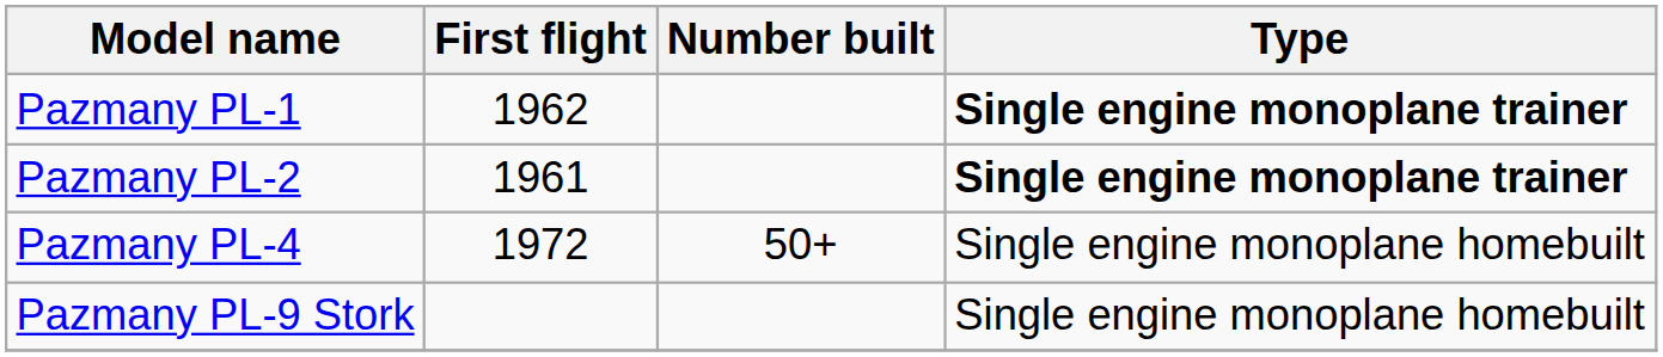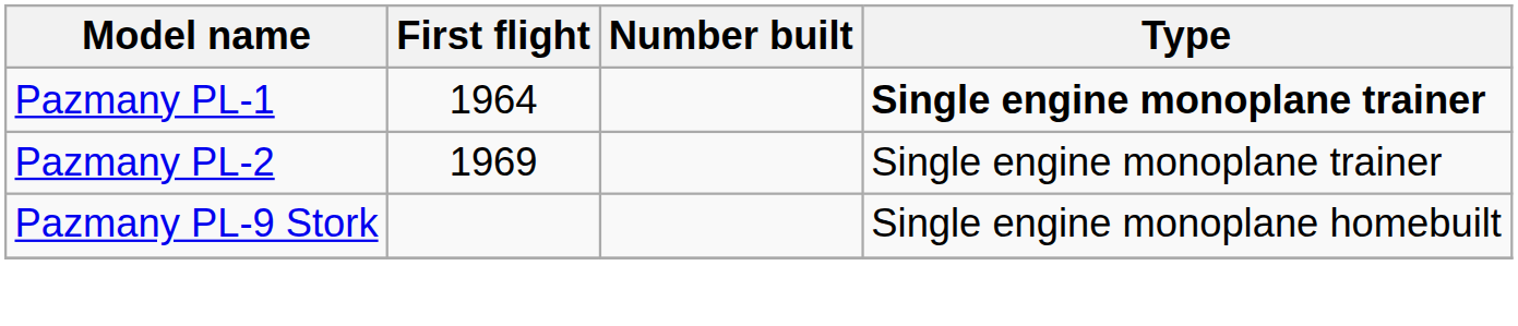Pazmany PL-1 | First flight: 1962 -> 1964
Pazmany PL-2 | First flight: 1961 -> 1969
Pazmany PL-2 | Type: bold -> normal
- row: Pazmany PL-4 | 1972 | 50+ | Single engine monoplane homebuilt
